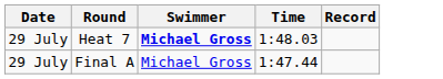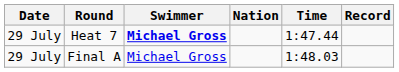+ column: Nation
Heat 7 | Time: 1:48.03 -> 1:47.44
Final A | Time: 1:47.44 -> 1:48.03
